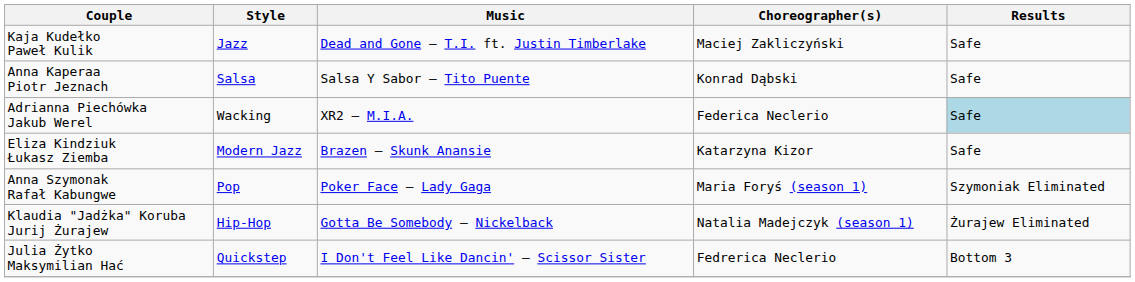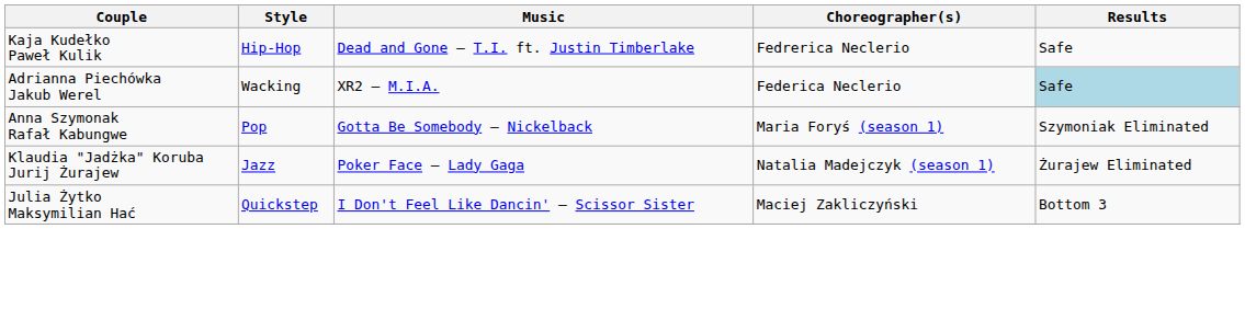Kaja Kudełko Paweł Kulik | Style: Jazz -> Hip-Hop
Kaja Kudełko Paweł Kulik | Choreographer(s): Maciej Zakliczyński -> Fedrerica Neclerio
- row: Anna Kaperaa Piotr Jeznach | Salsa | Salsa Y Sabor – Tito Puente | Konrad Dąbski | Safe
- row: Eliza Kindziuk Łukasz Ziemba | Modern Jazz | Brazen — Skunk Anansie | Katarzyna Kizor | Safe
Anna Szymonak Rafał Kabungwe | Music: Poker Face — Lady Gaga -> Gotta Be Somebody – Nickelback
Klaudia "Jadżka" Koruba Jurij Żurajew | Style: Hip-Hop -> Jazz
Klaudia "Jadżka" Koruba Jurij Żurajew | Music: Gotta Be Somebody – Nickelback -> Poker Face — Lady Gaga
Julia Żytko Maksymilian Hać | Choreographer(s): Fedrerica Neclerio -> Maciej Zakliczyński
